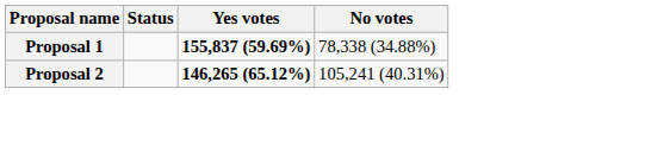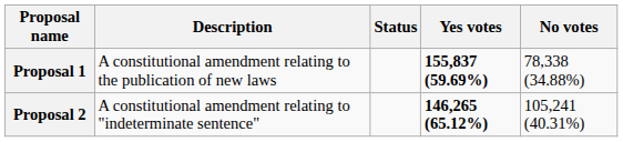+ column: Description | A constitutional amendment relating to the publication of new laws | A constitutional amendment relating to "indeterminate sentence"
